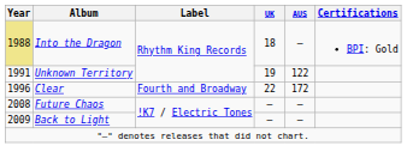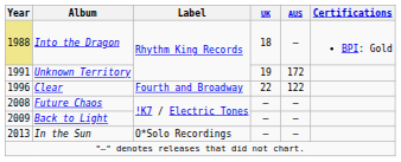Unknown Territory | AUS: 122 -> 172
Clear | AUS: 172 -> 122
+ row: 2013 | In the Sun | O*Solo Recordings | — | —
